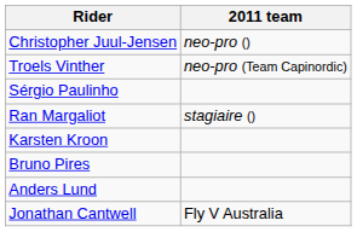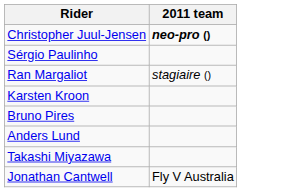Christopher Juul-Jensen | 2011 team: normal -> bold
- row: Troels Vinther | neo-pro (Team Capinordic)
+ row: Takashi Miyazawa
